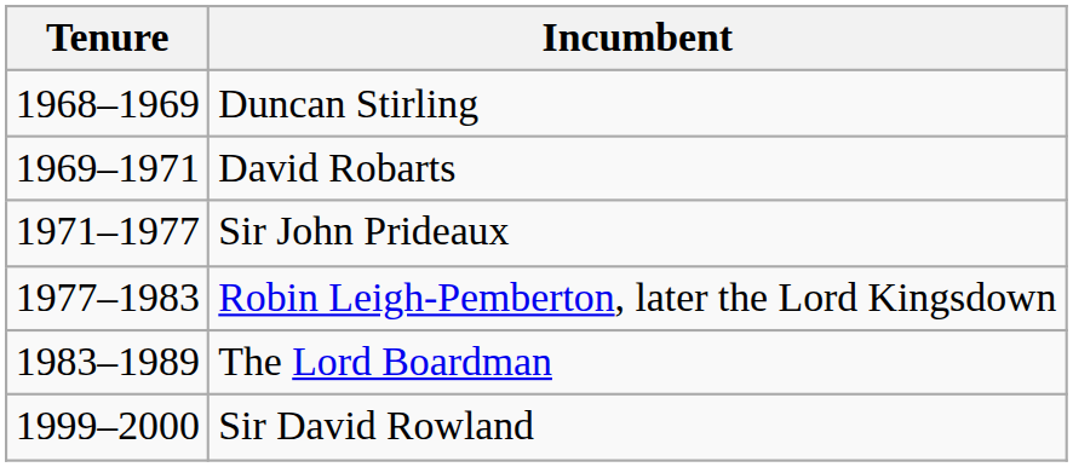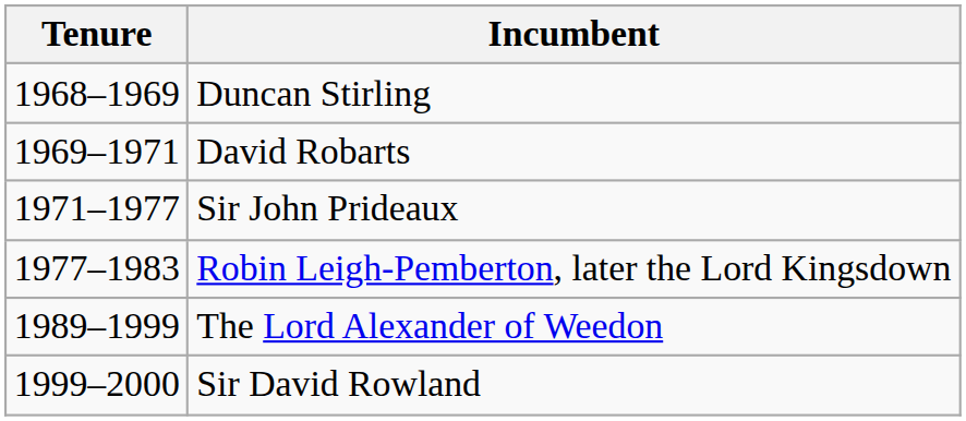- row: 1983–1989 | The Lord Boardman
+ row: 1989–1999 | The Lord Alexander of Weedon
